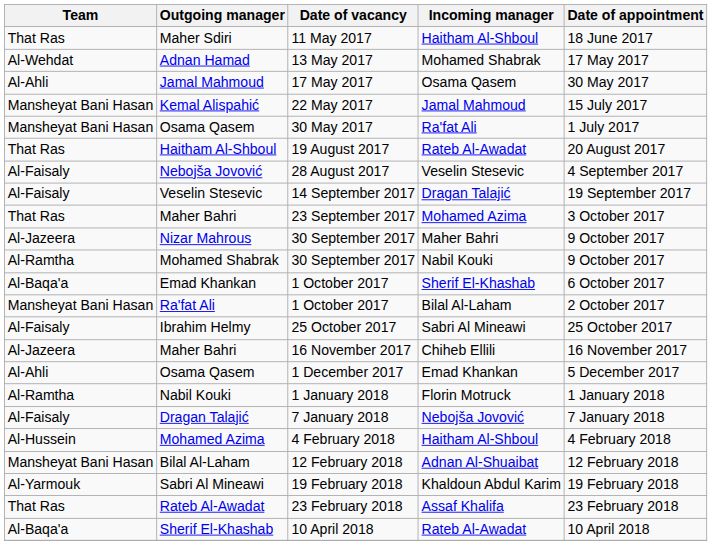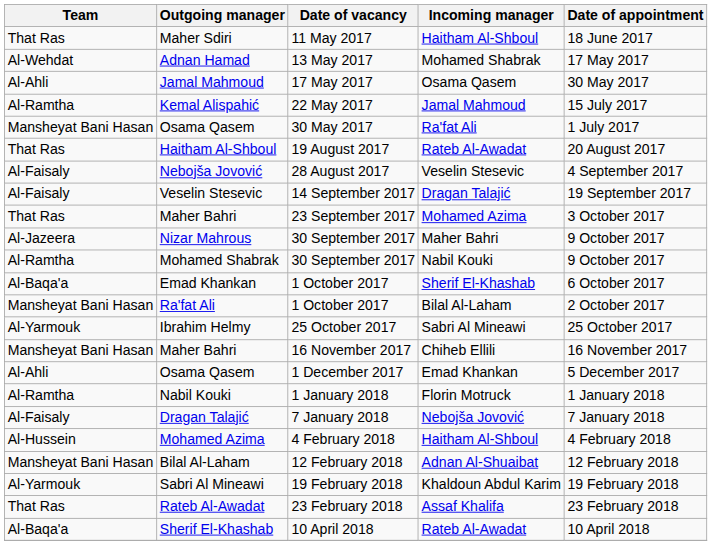Kemal Alispahić | Team: Mansheyat Bani Hasan -> Al-Ramtha
Ibrahim Helmy | Team: Al-Faisaly -> Al-Yarmouk
Maher Bahri / 16 November 2017 | Team: Al-Jazeera -> Mansheyat Bani Hasan
